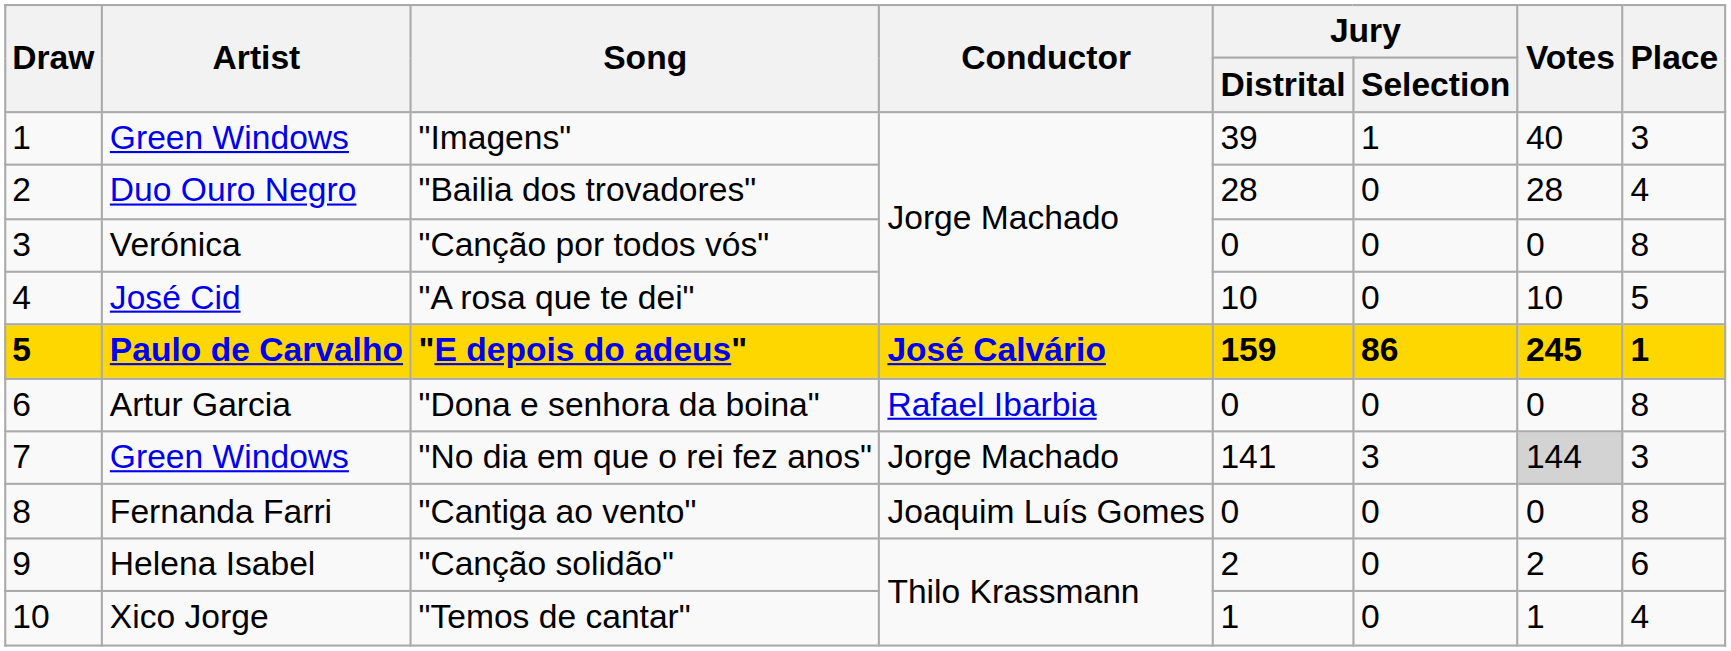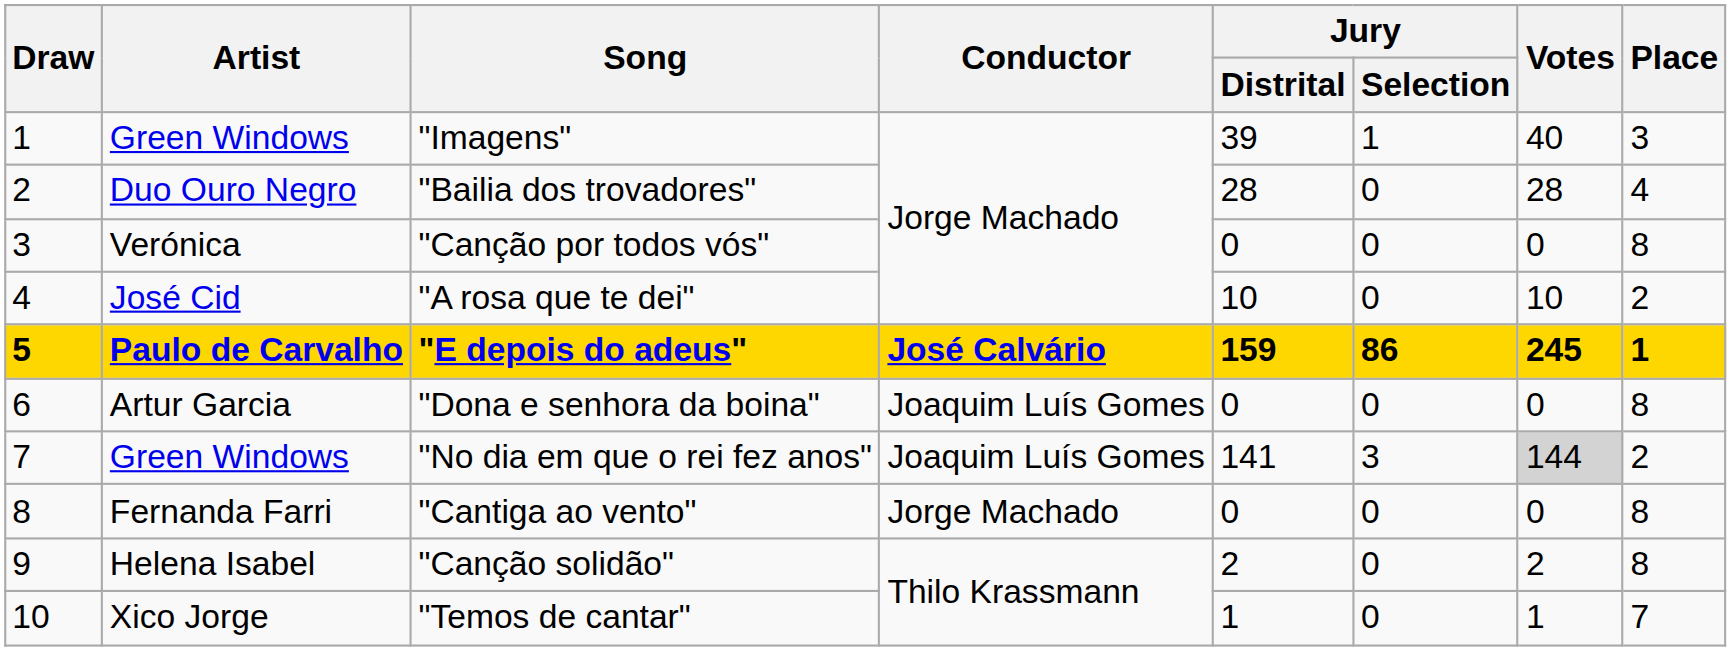"A rosa que te dei" | Place: 5 -> 2
"Dona e senhora da boina" | Conductor: Rafael Ibarbia -> Joaquim Luís Gomes
"No dia em que o rei fez anos" | Conductor: Jorge Machado -> Joaquim Luís Gomes
"No dia em que o rei fez anos" | Place: 3 -> 2
"Cantiga ao vento" | Conductor: Joaquim Luís Gomes -> Jorge Machado
"Canção solidão" | Place: 6 -> 8
"Temos de cantar" | Place: 4 -> 7
